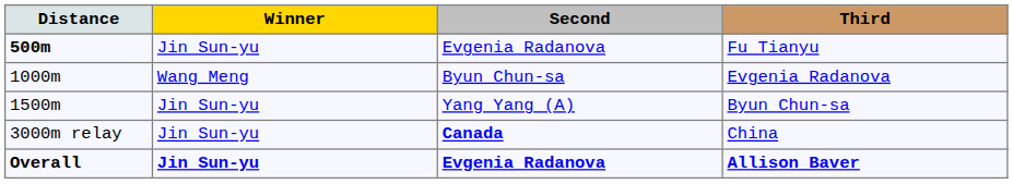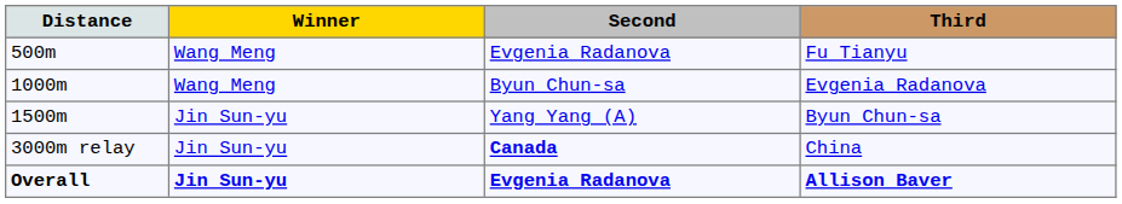Fu Tianyu | Distance: bold -> normal
Fu Tianyu | Winner: Jin Sun-yu -> Wang Meng
